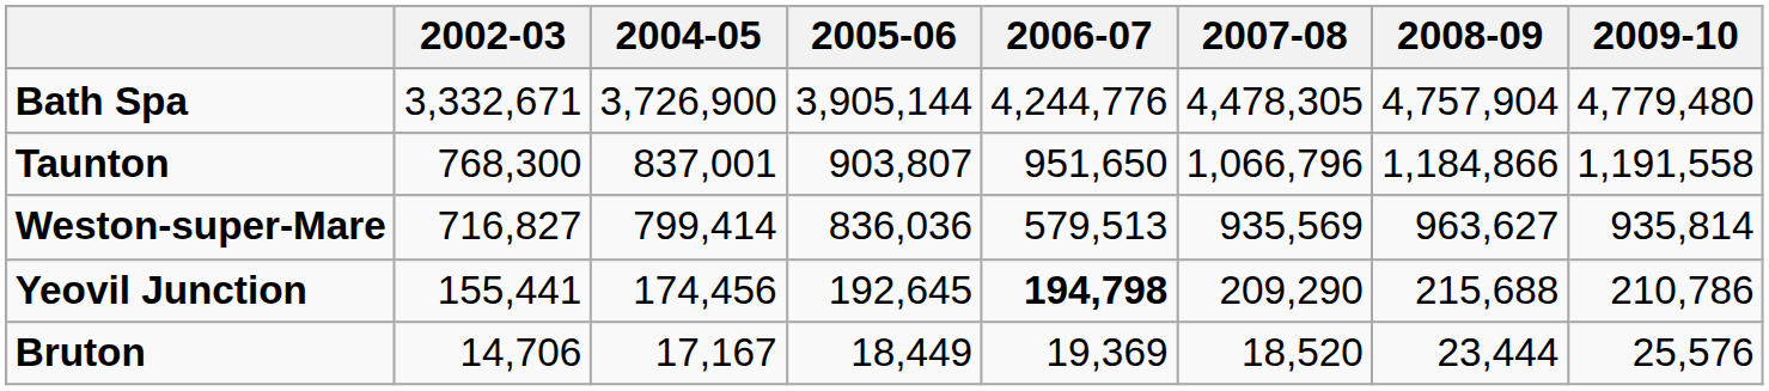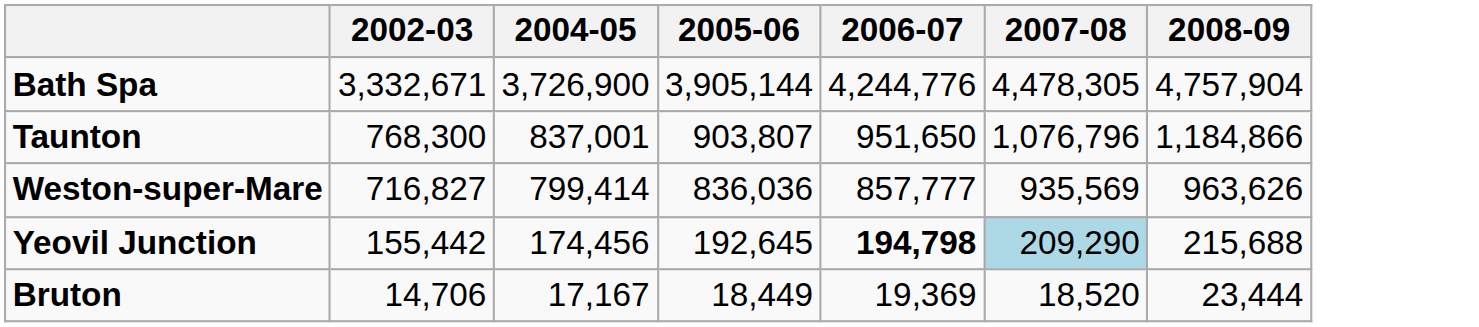- column: 2009-10 | 4,779,480 | 1,191,558 | 935,814 | 210,786 | 25,576
Taunton | 2007-08: 1,066,796 -> 1,076,796
Weston-super-Mare | 2006-07: 579,513 -> 857,777
Weston-super-Mare | 2008-09: 963,627 -> 963,626
Yeovil Junction | 2002-03: 155,441 -> 155,442
Yeovil Junction | 2007-08: no background -> lightblue background
